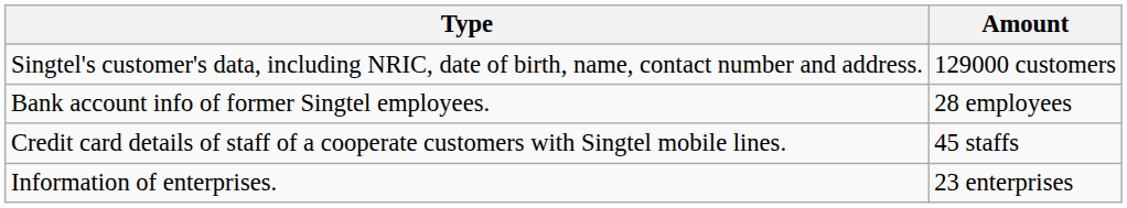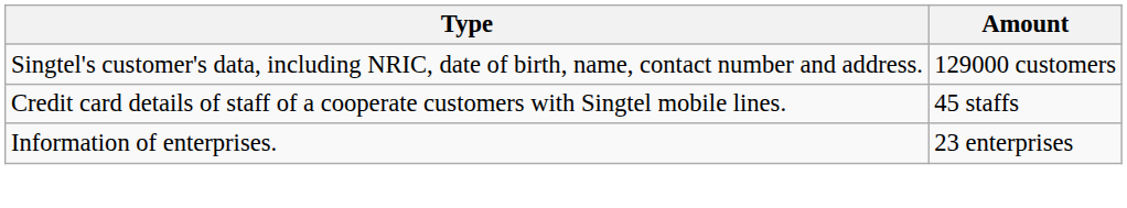- row: Bank account info of former Singtel employees. | 28 employees
